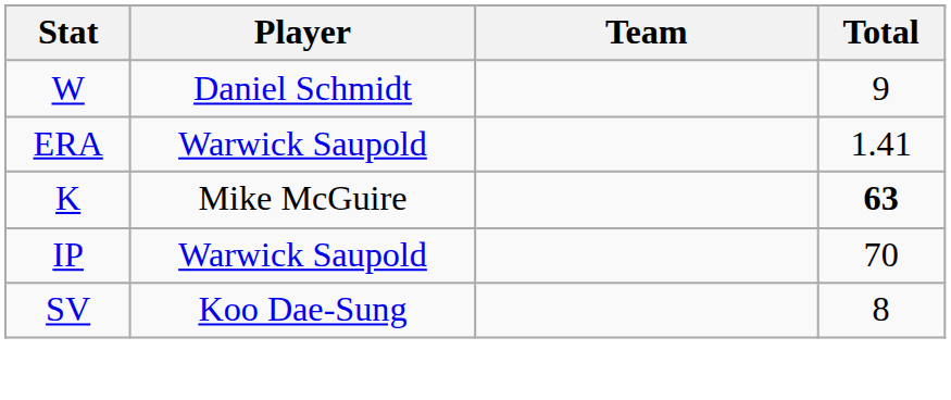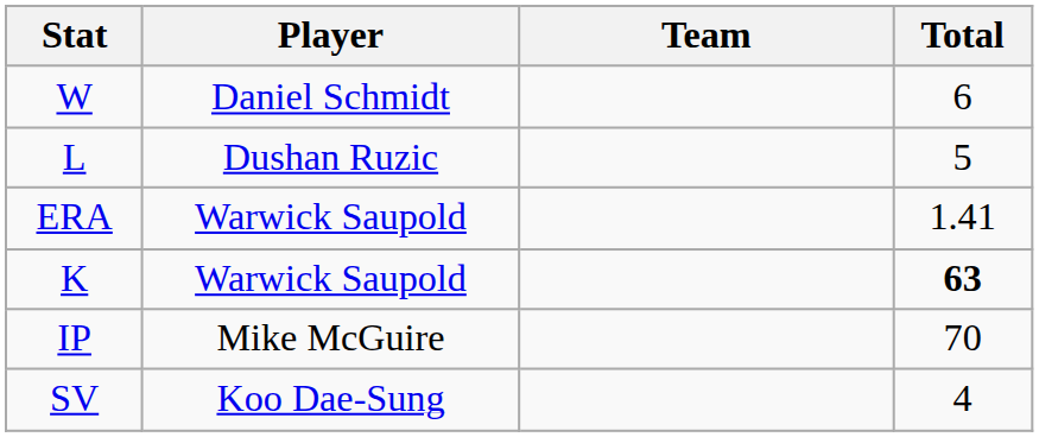W | Total: 9 -> 6
+ row: L | Dushan Ruzic | 5
K | Player: Mike McGuire -> Warwick Saupold
IP | Player: Warwick Saupold -> Mike McGuire
SV | Total: 8 -> 4
